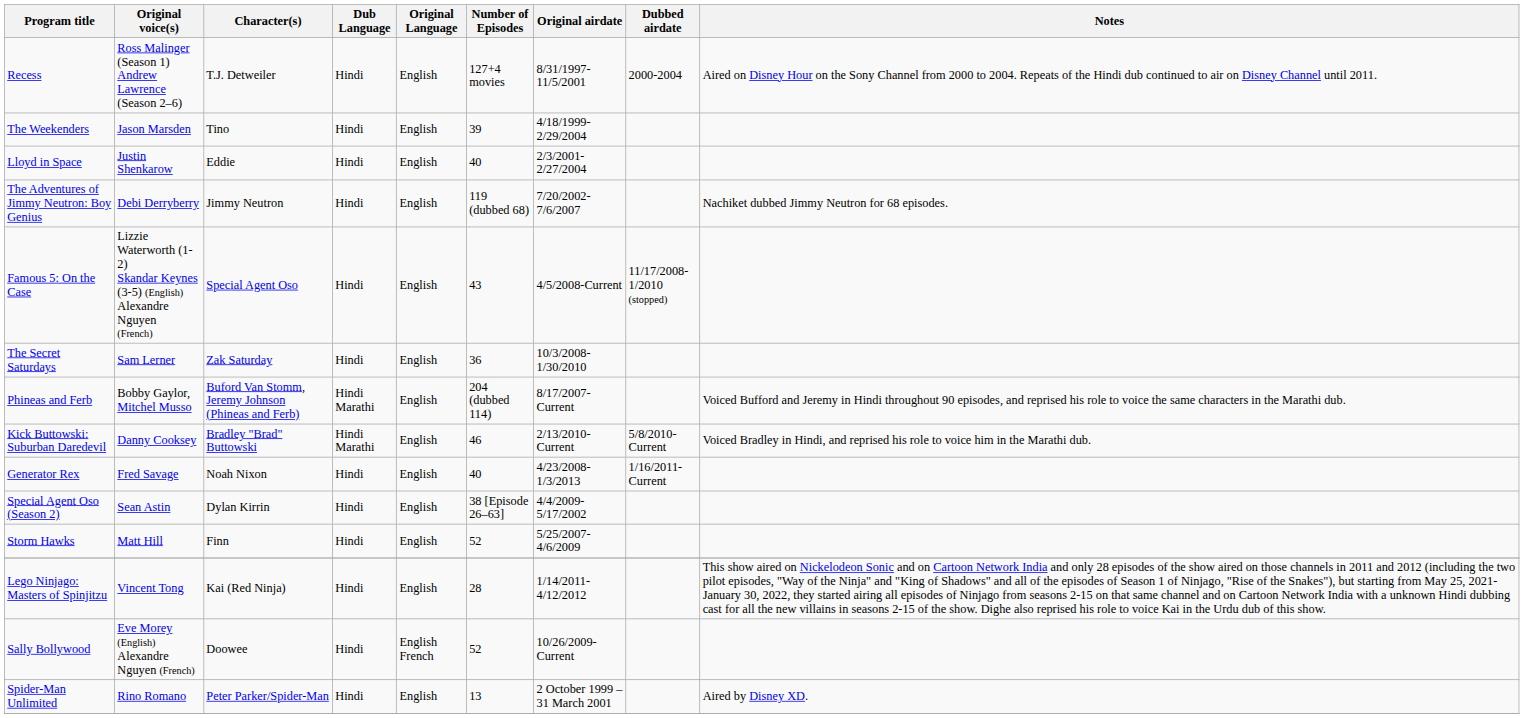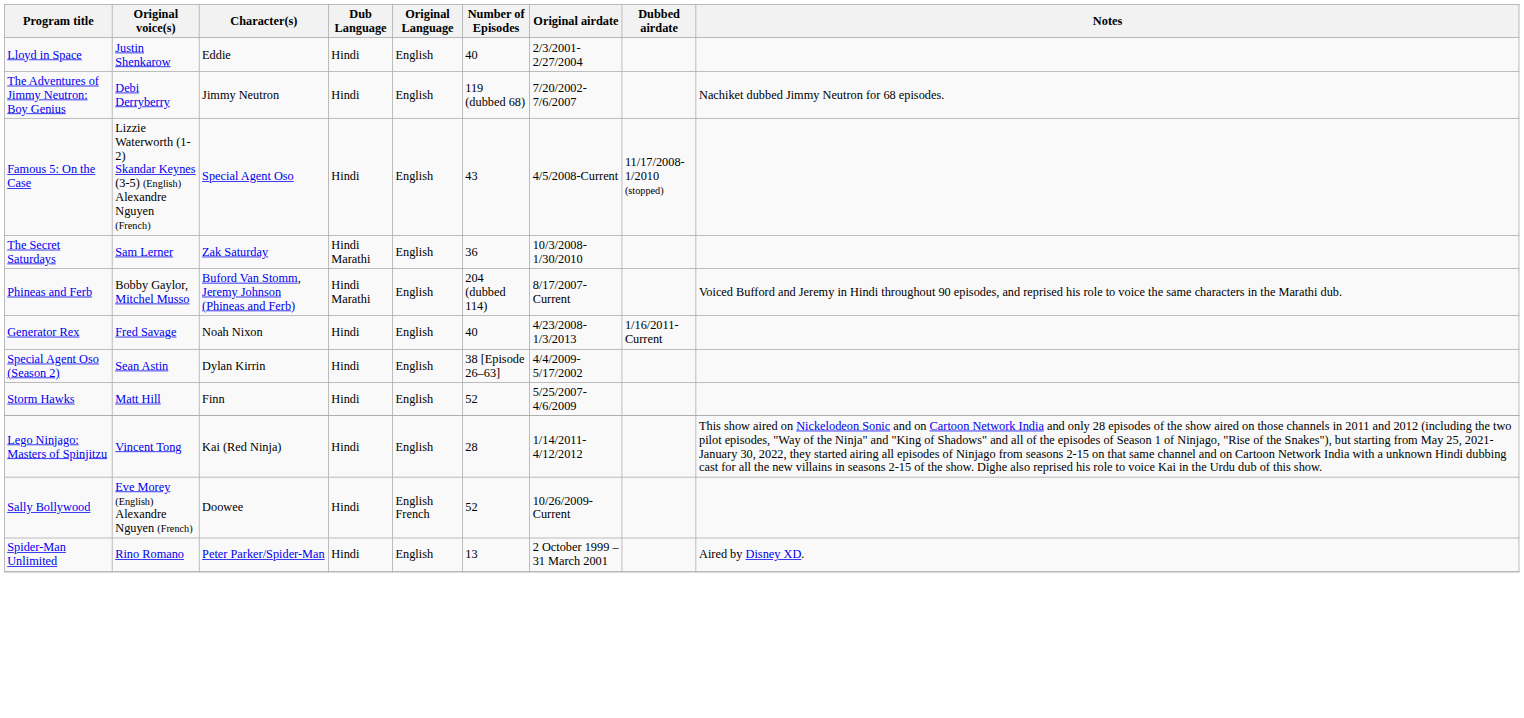- row: Recess | Ross Malinger (Season 1) Andrew Lawrence (Season 2–6) | T.J. Detweiler | Hindi | English | 127+4 movies | 8/31/1997- 11/5/2001 | 2000-2004 | Aired on Disney Hour on the Sony Channel from 2000 to 2004. Repeats of the Hindi dub continued to air on Disney Channel until 2011.
- row: The Weekenders | Jason Marsden | Tino | Hindi | English | 39 | 4/18/1999- 2/29/2004
The Secret Saturdays | Dub Language: Hindi -> Hindi Marathi
- row: Kick Buttowski: Suburban Daredevil | Danny Cooksey | Bradley "Brad" Buttowski | Hindi Marathi | English | 46 | 2/13/2010-Current | 5/8/2010-Current | Voiced Bradley in Hindi, and reprised his role to voice him in the Marathi dub.
